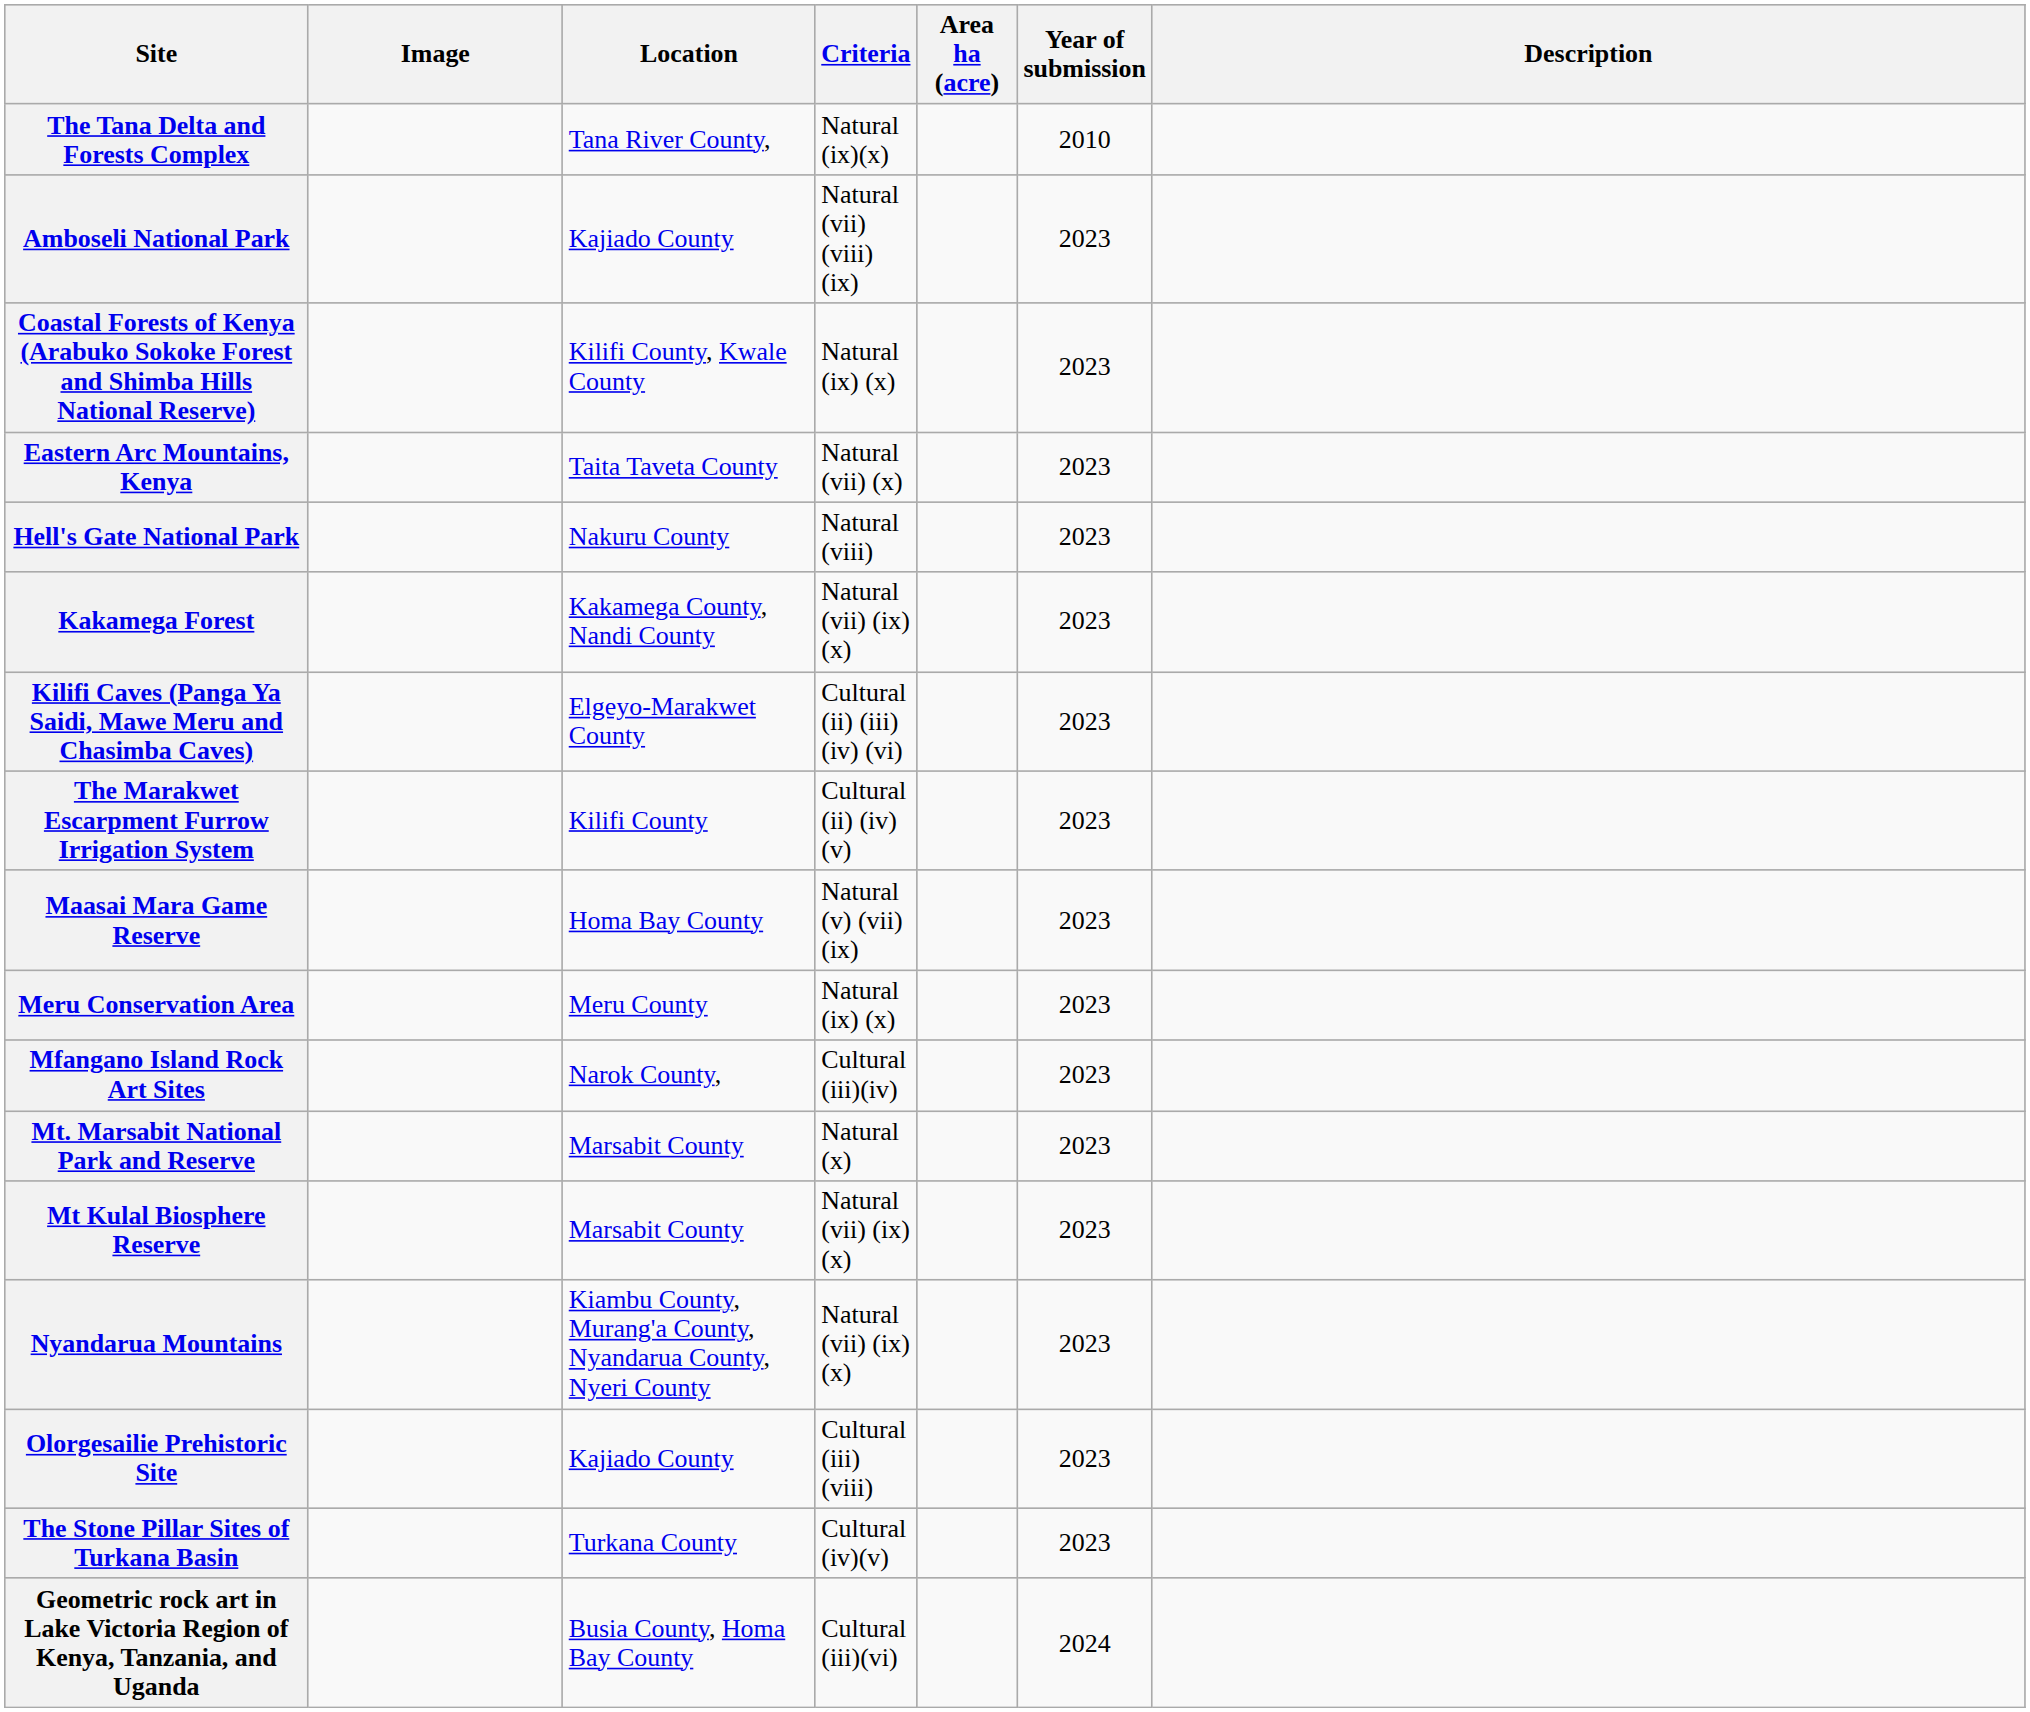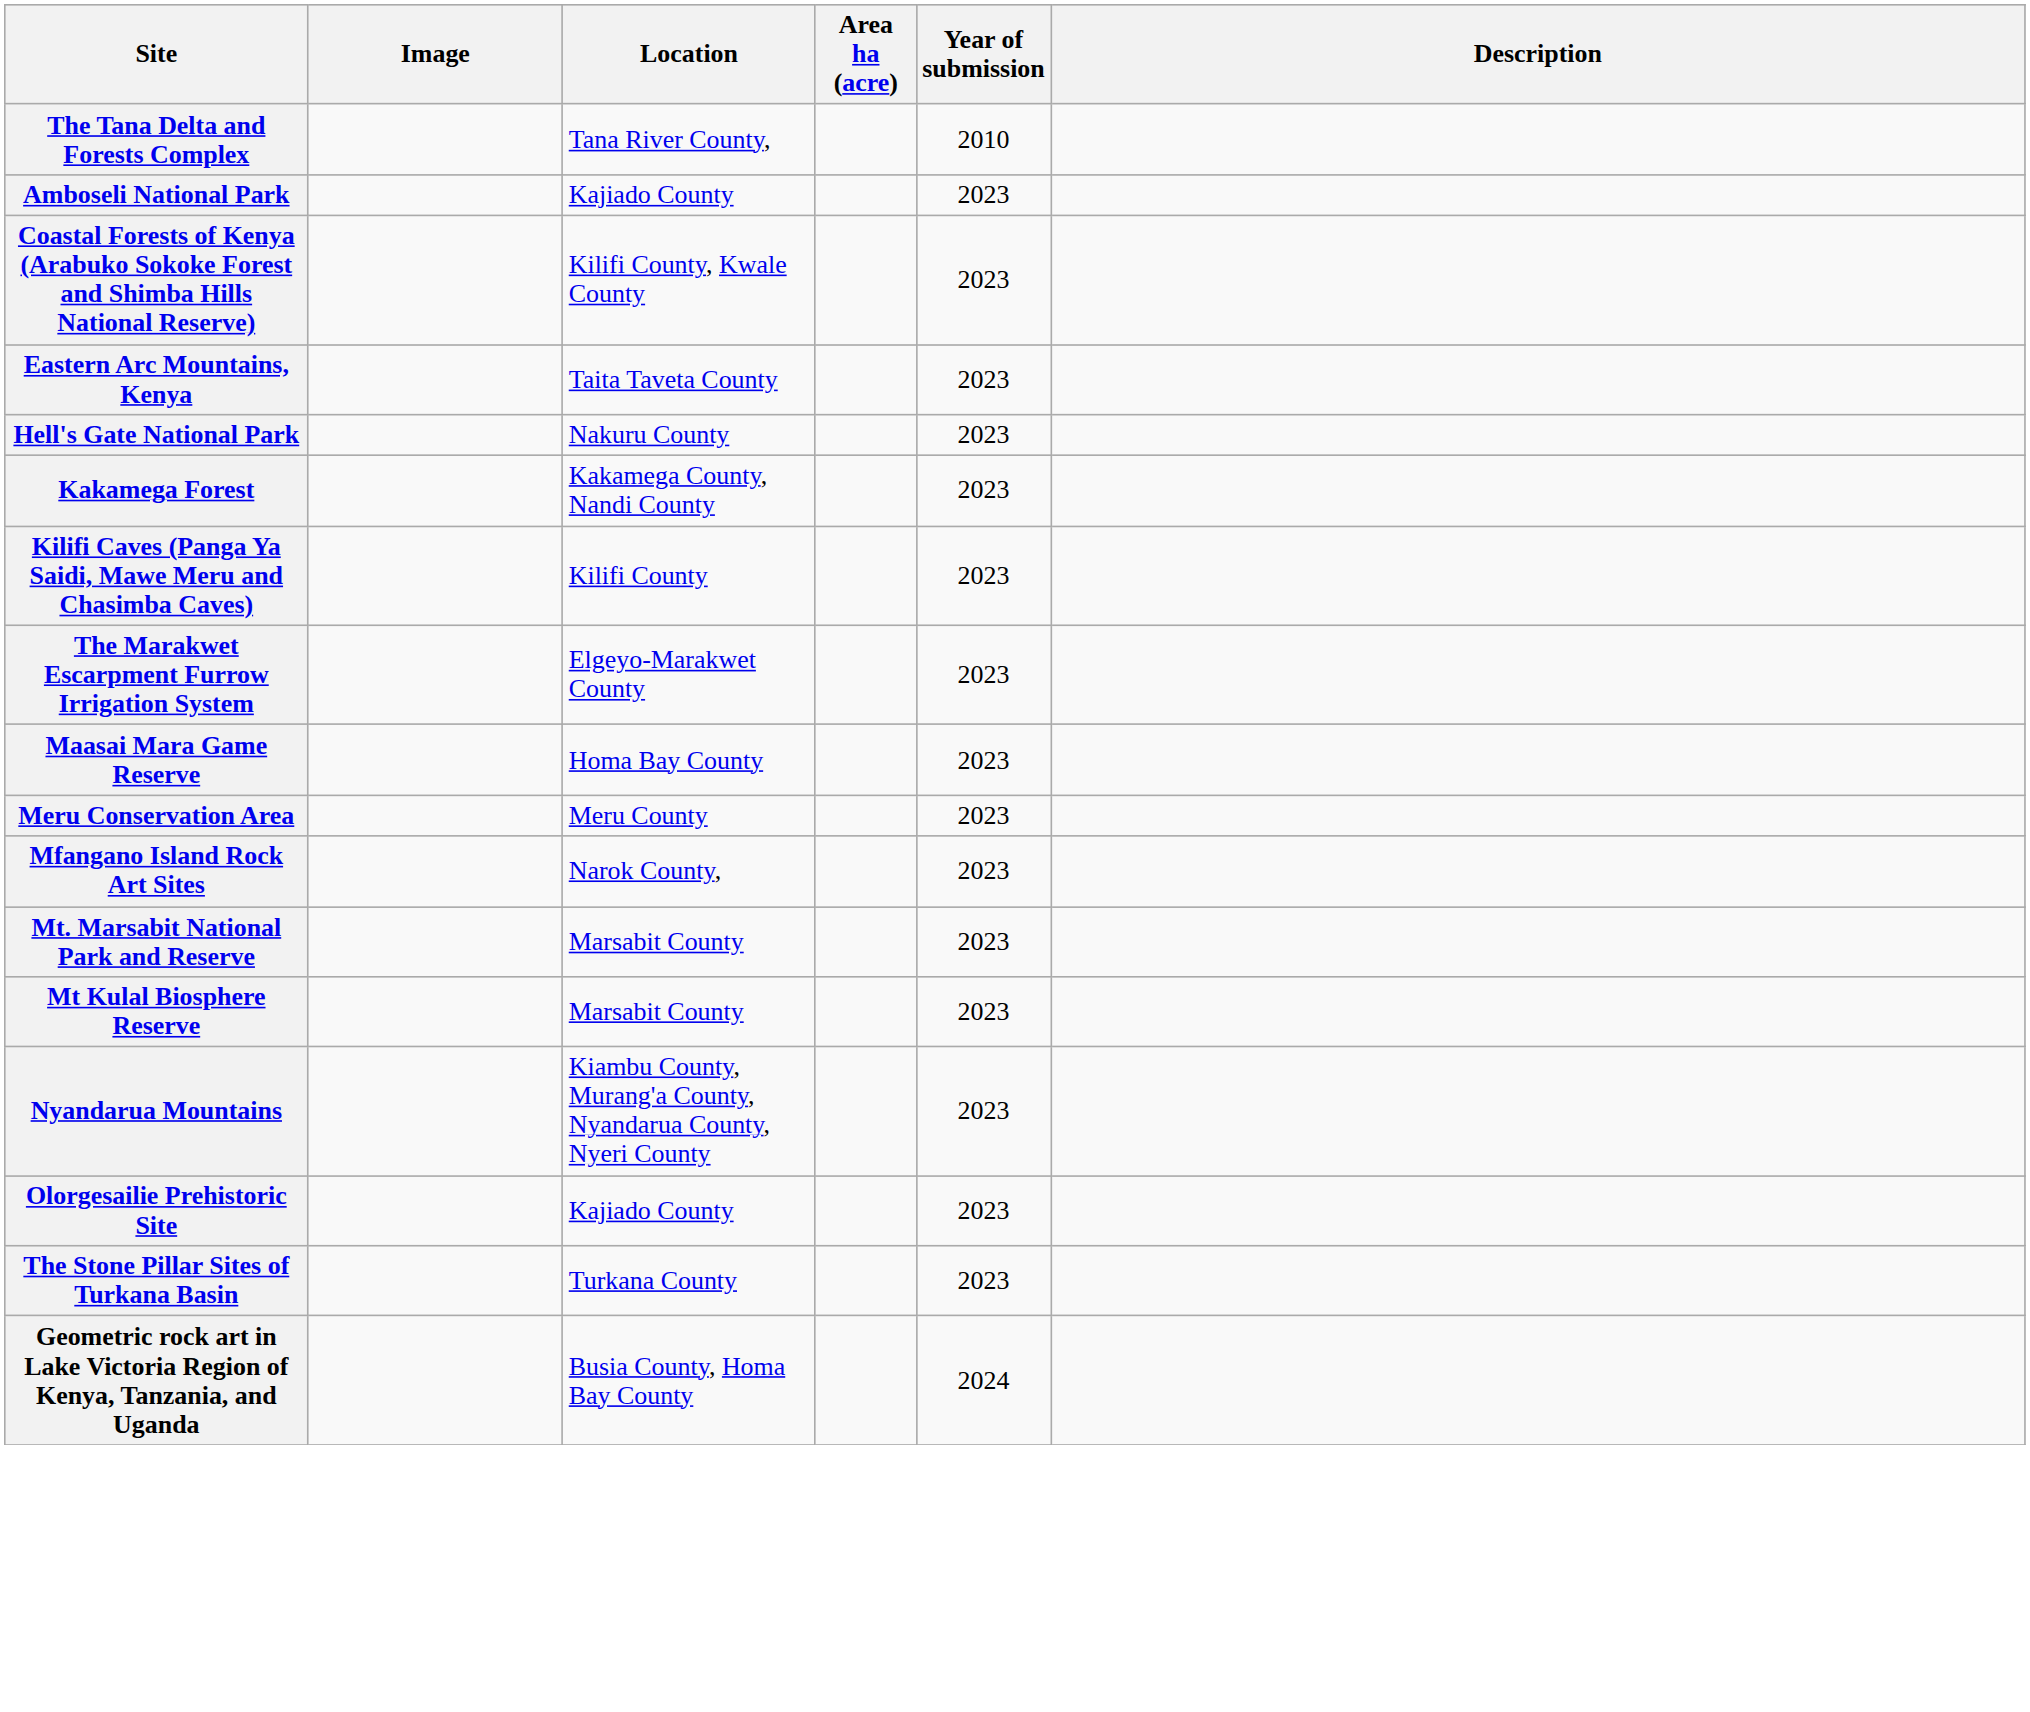- column: Criteria | Natural (ix)(x) | Natural (vii) (viii) (ix) | Natural (ix) (x) | Natural (vii) (x) | Natural (viii) | Natural (vii) (ix) (x) | Cultural (ii) (iii) (iv) (vi) | Cultural (ii) (iv) (v) | Natural (v) (vii) (ix) | Natural (ix) (x) | Cultural (iii)(iv) | Natural (x) | Natural (vii) (ix) (x) | Natural (vii) (ix) (x) | Cultural (iii)(viii) | Cultural (iv)(v) | Cultural (iii)(vi)
Kilifi Caves (Panga Ya Saidi, Mawe Meru and Chasimba Caves) | Location: Elgeyo-Marakwet County -> Kilifi County
The Marakwet Escarpment Furrow Irrigation System | Location: Kilifi County -> Elgeyo-Marakwet County
